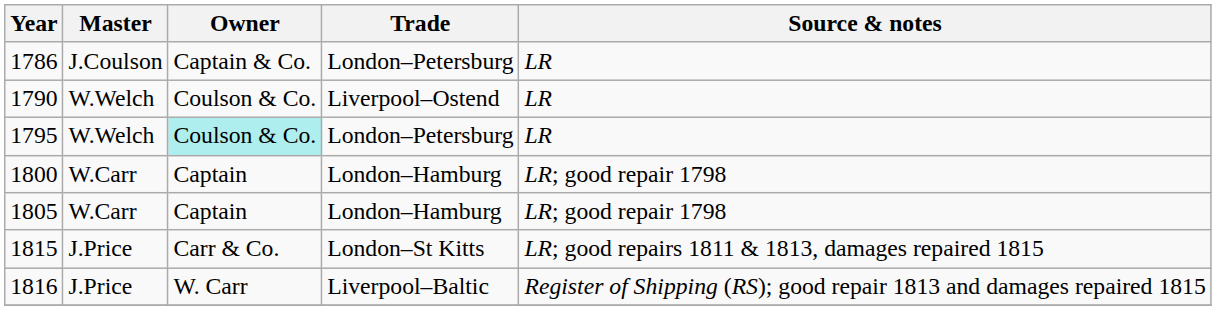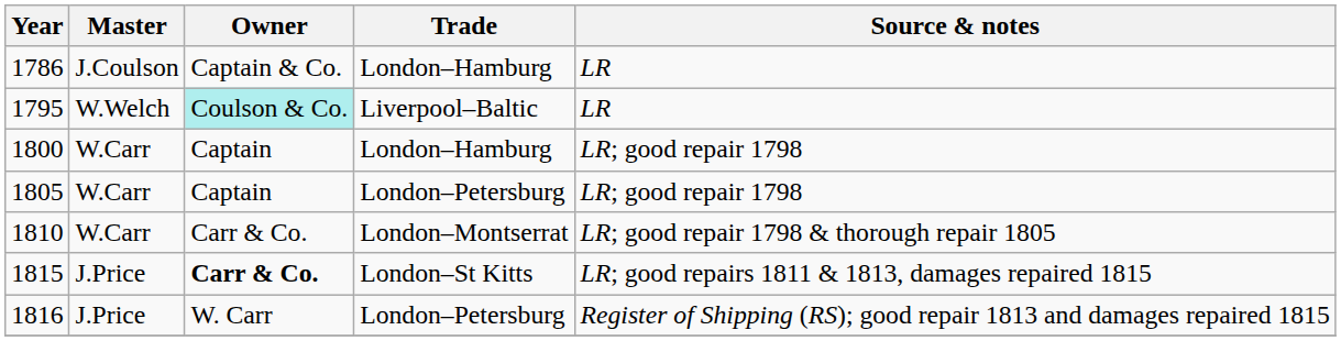1786 | Trade: London–Petersburg -> London–Hamburg
- row: 1790 | W.Welch | Coulson & Co. | Liverpool–Ostend | LR
1795 | Trade: London–Petersburg -> Liverpool–Baltic
1805 | Trade: London–Hamburg -> London–Petersburg
+ row: 1810 | W.Carr | Carr & Co. | London–Montserrat | LR; good repair 1798 & thorough repair 1805
1815 | Owner: normal -> bold
1816 | Trade: Liverpool–Baltic -> London–Petersburg
